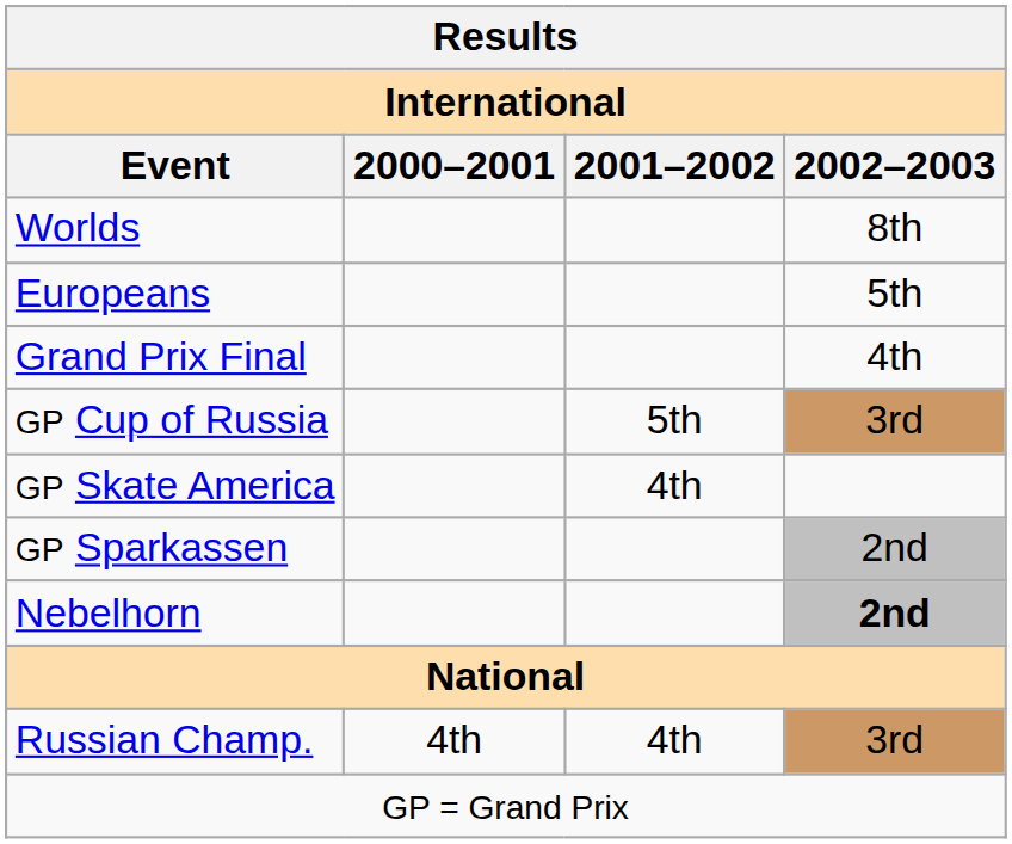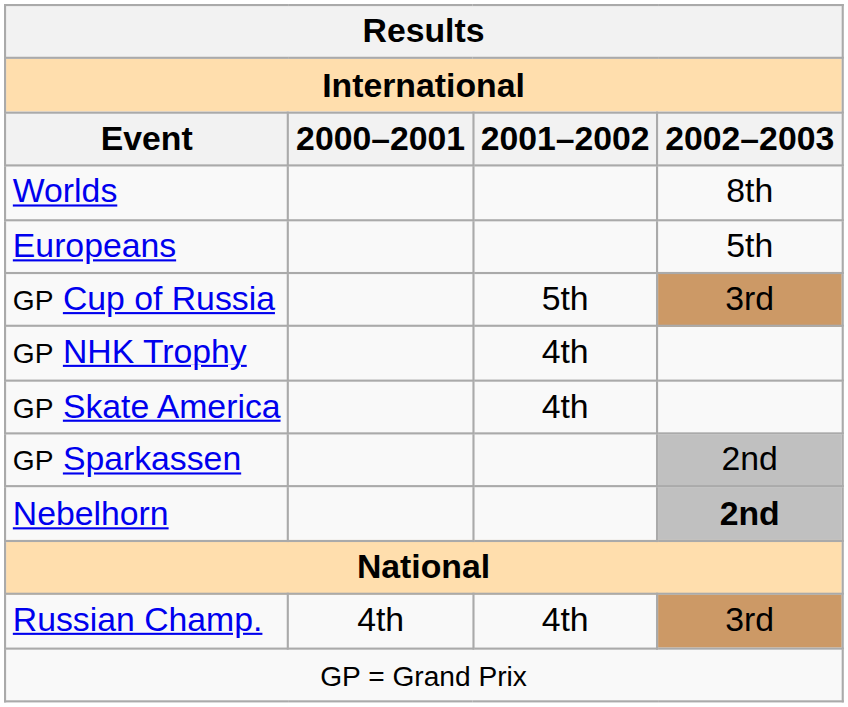- row: Grand Prix Final | 4th
+ row: GP NHK Trophy | 4th
